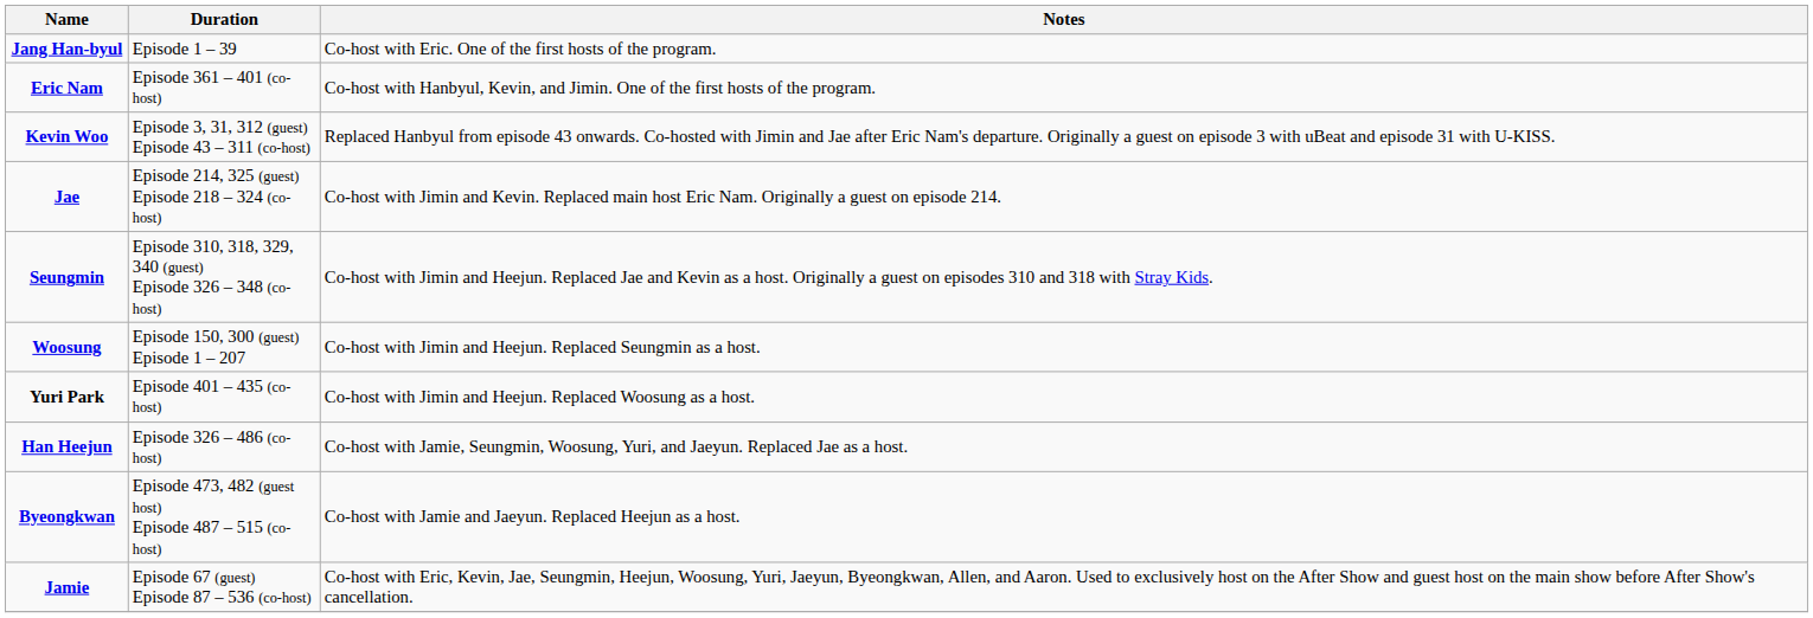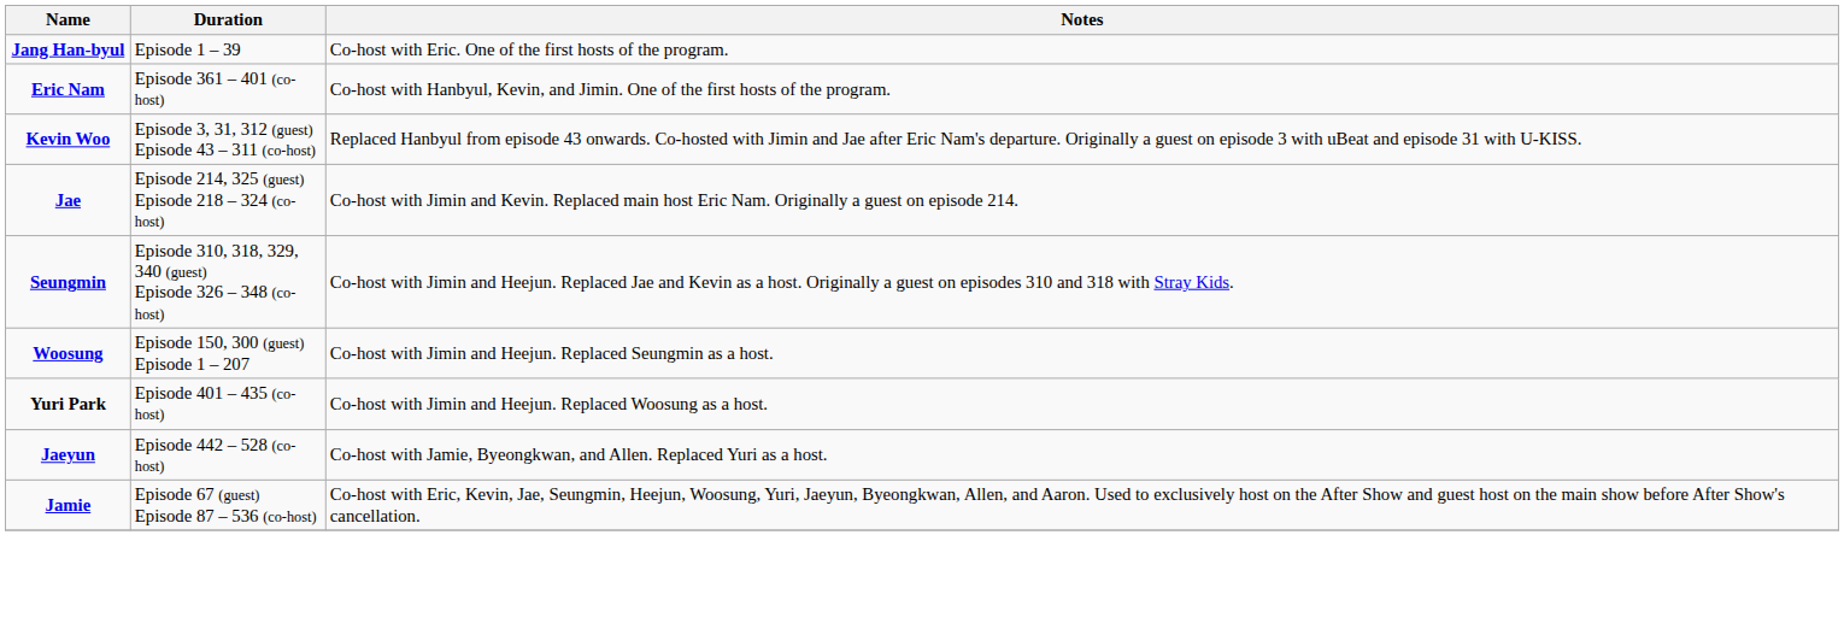- row: Han Heejun | Episode 326 – 486 (co-host) | Co-host with Jamie, Seungmin, Woosung, Yuri, and Jaeyun. Replaced Jae as a host.
- row: Byeongkwan | Episode 473, 482 (guest host) Episode 487 – 515 (co-host) | Co-host with Jamie and Jaeyun. Replaced Heejun as a host.
+ row: Jaeyun | Episode 442 – 528 (co-host) | Co-host with Jamie, Byeongkwan, and Allen. Replaced Yuri as a host.
